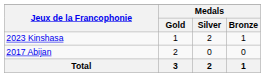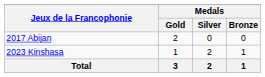rows swapped: 2017 Abijan <-> 2023 Kinshasa
